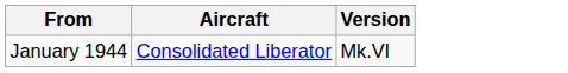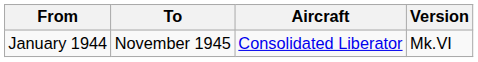+ column: To | November 1945
